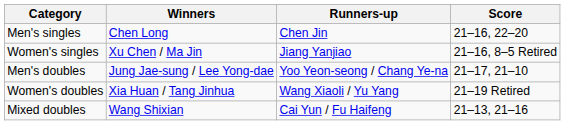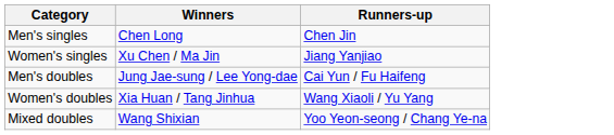- column: Score | 21–16, 22–20 | 21–16, 8–5 Retired | 21–17, 21–10 | 21–19 Retired | 21–13, 21–16
Men's doubles | Runners-up: Yoo Yeon-seong / Chang Ye-na -> Cai Yun / Fu Haifeng
Mixed doubles | Runners-up: Cai Yun / Fu Haifeng -> Yoo Yeon-seong / Chang Ye-na
